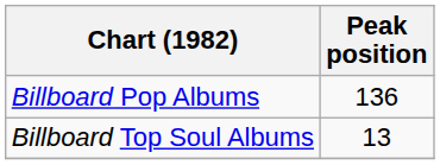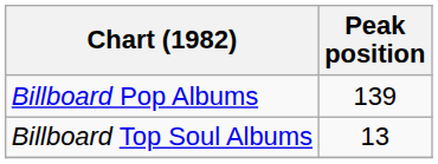Billboard Pop Albums | Peak position: 136 -> 139
